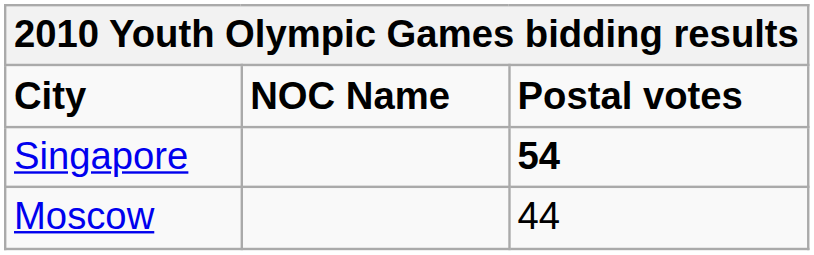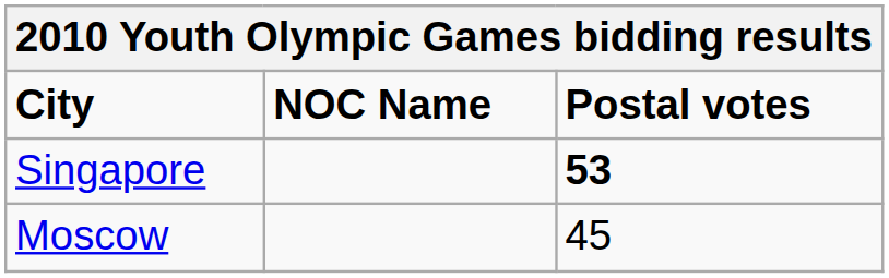Singapore | Postal votes: 54 -> 53
Moscow | Postal votes: 44 -> 45
